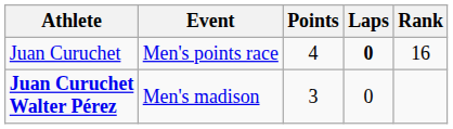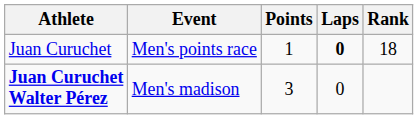Juan Curuchet | Points: 4 -> 1
Juan Curuchet | Rank: 16 -> 18
